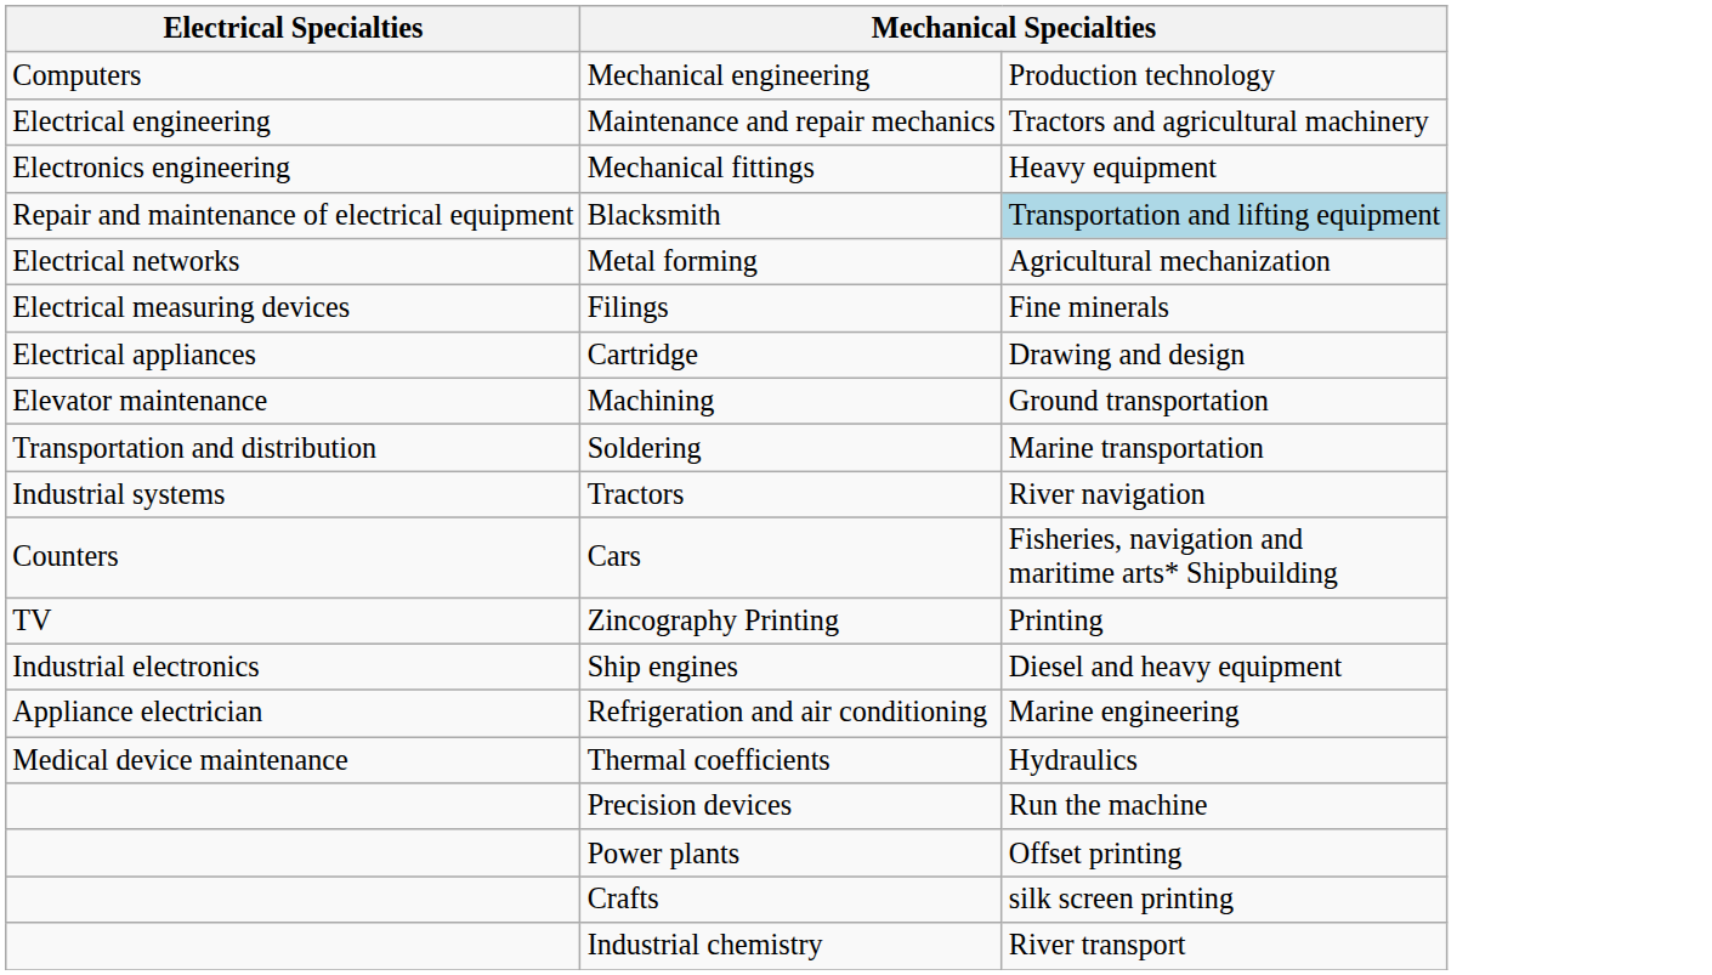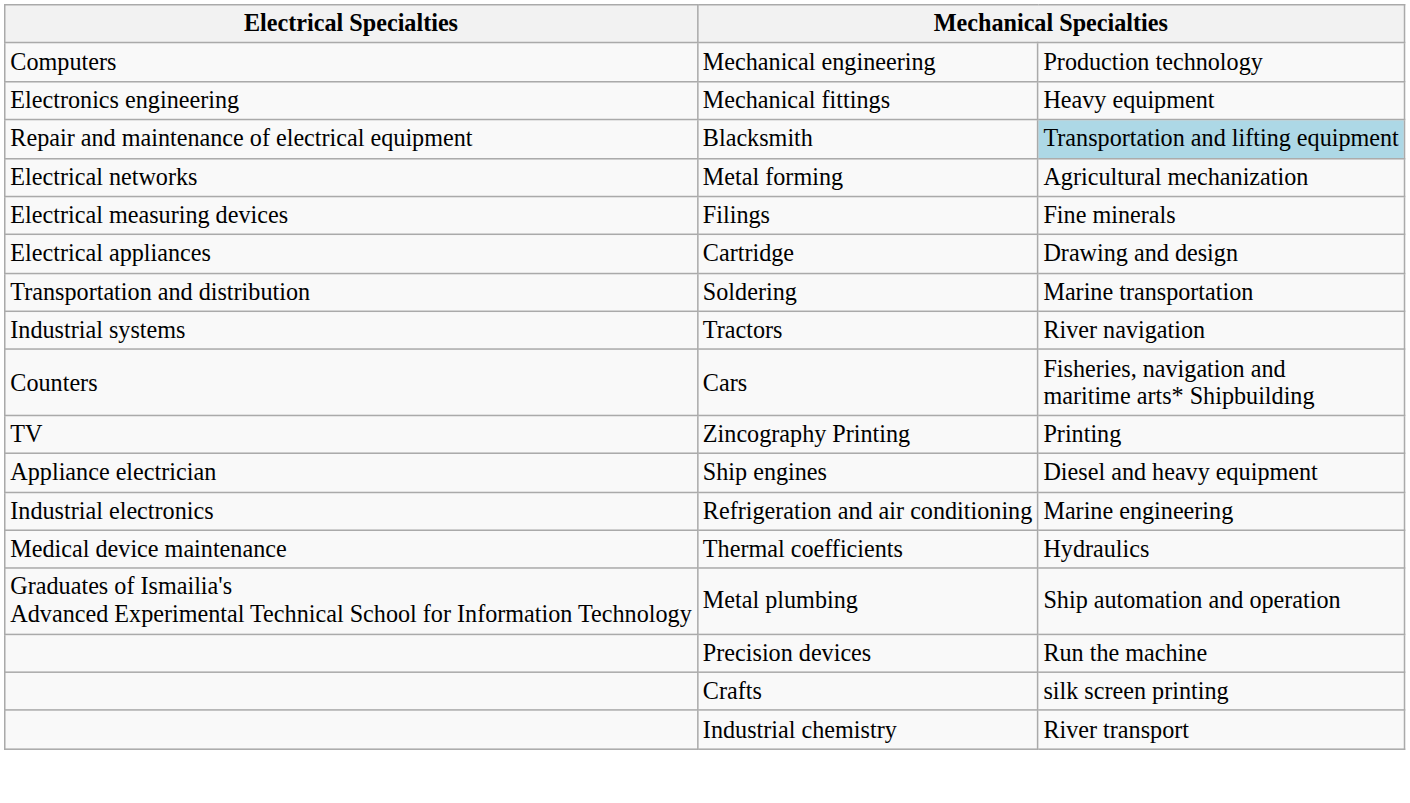- row: Electrical engineering | Maintenance and repair mechanics | Tractors and agricultural machinery
- row: Elevator maintenance | Machining | Ground transportation
Ship engines | Electrical Specialties: Industrial electronics -> Appliance electrician
Refrigeration and air conditioning | Electrical Specialties: Appliance electrician -> Industrial electronics
+ row: Graduates of Ismailia's Advanced Experimental Technical School for Information Technology | Metal plumbing | Ship automation and operation
- row: Power plants | Offset printing
